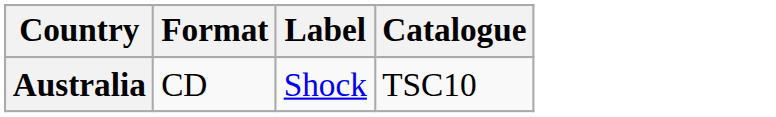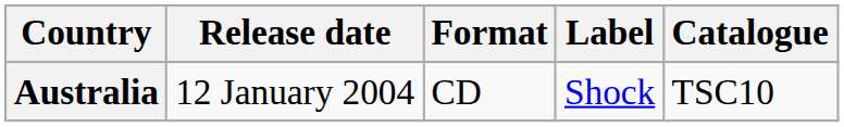+ column: Release date | 12 January 2004
